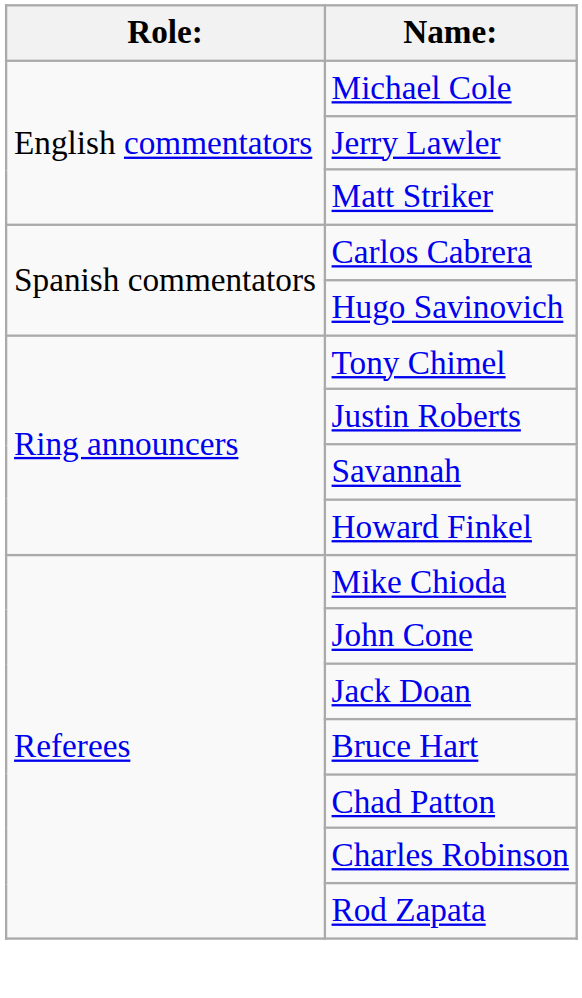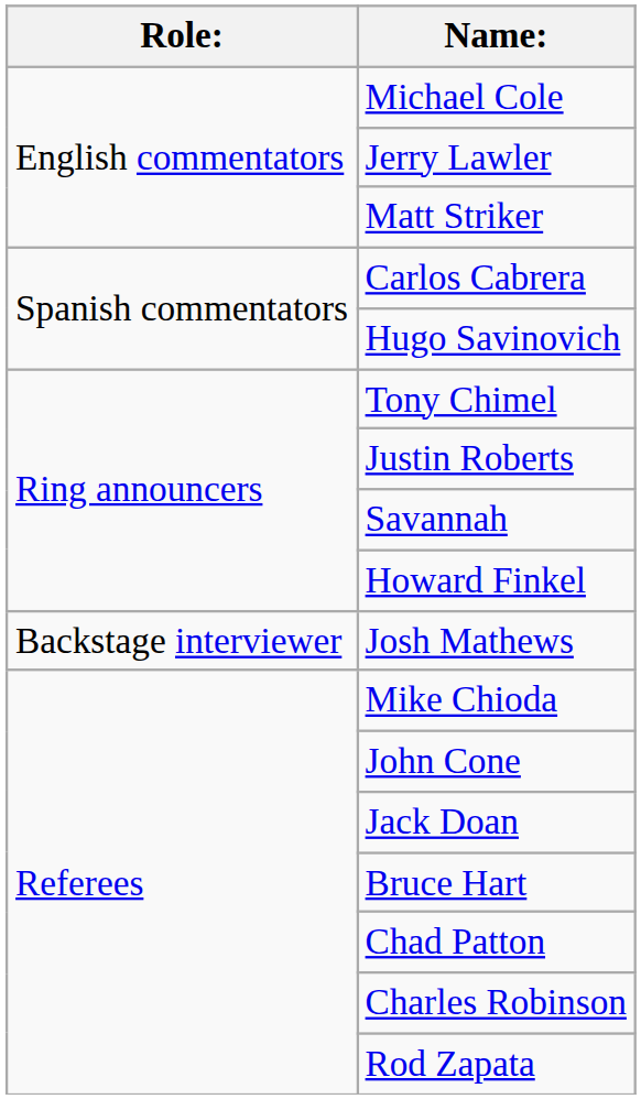+ row: Backstage interviewer | Josh Mathews
